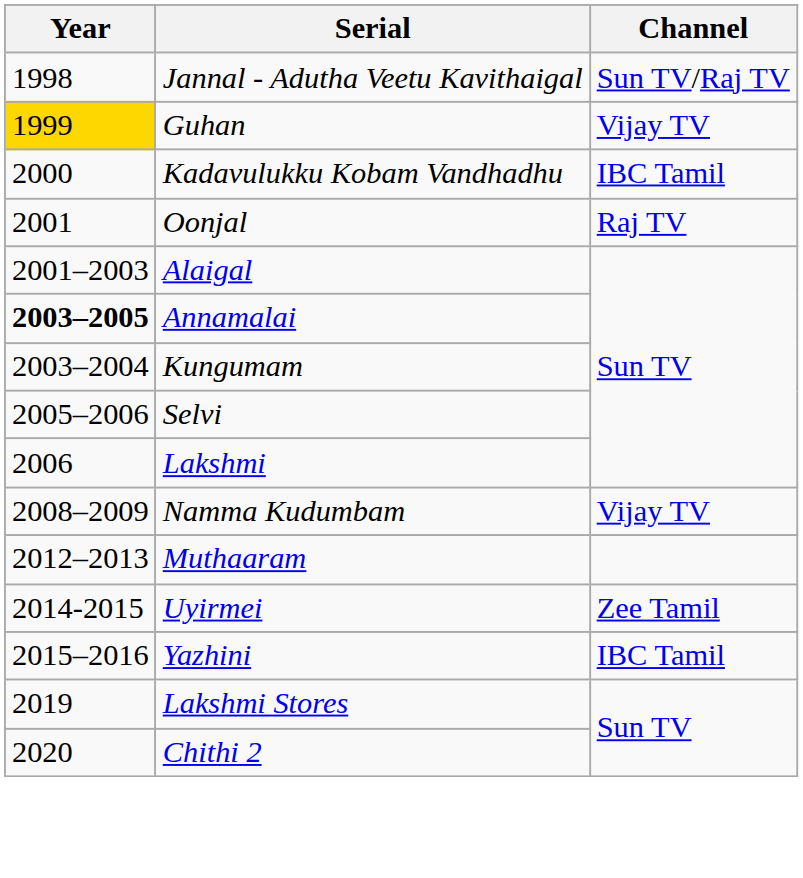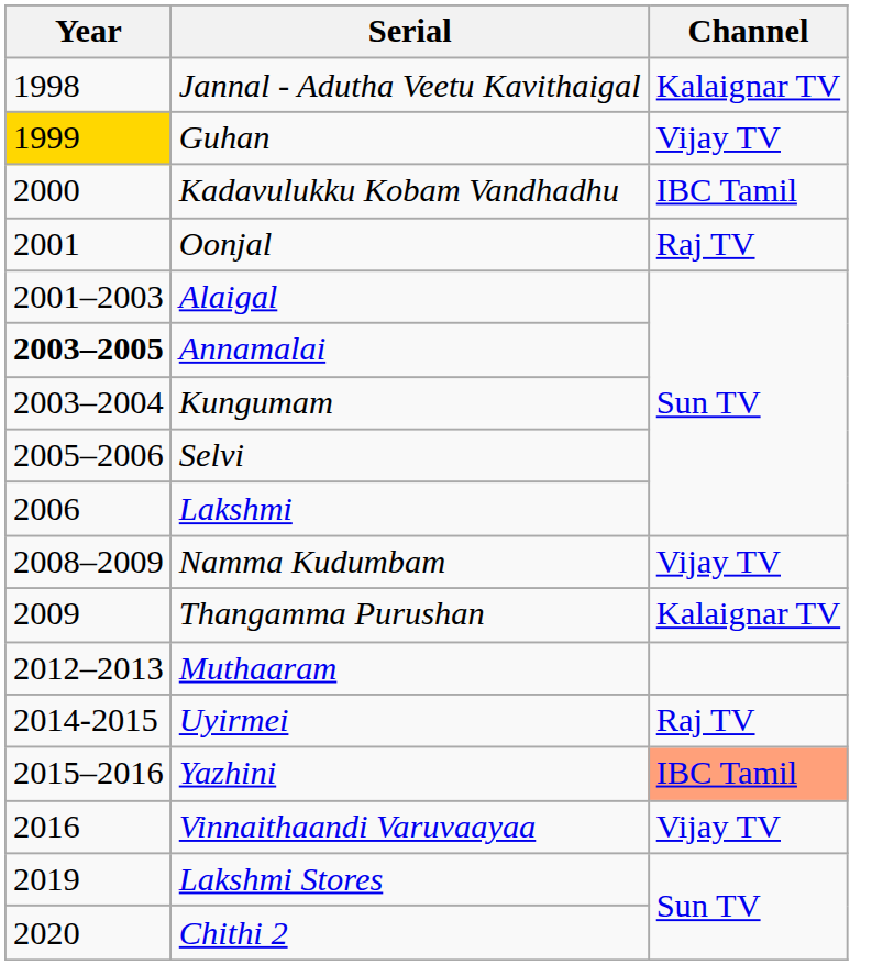Jannal - Adutha Veetu Kavithaigal | Channel: Sun TV/Raj TV -> Kalaignar TV
+ row: 2009 | Thangamma Purushan | Kalaignar TV
Uyirmei | Channel: Zee Tamil -> Raj TV
Yazhini | Channel: no background -> lightsalmon background
+ row: 2016 | Vinnaithaandi Varuvaayaa | Vijay TV
